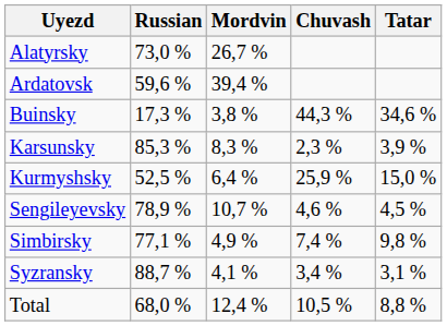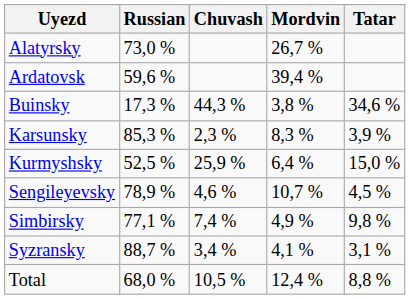columns swapped: Mordvin <-> Chuvash
